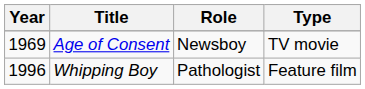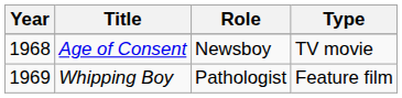Age of Consent | Year: 1969 -> 1968
Whipping Boy | Year: 1996 -> 1969
